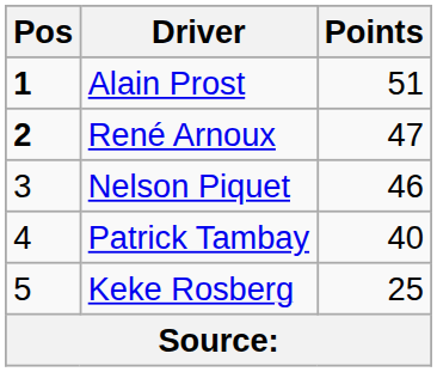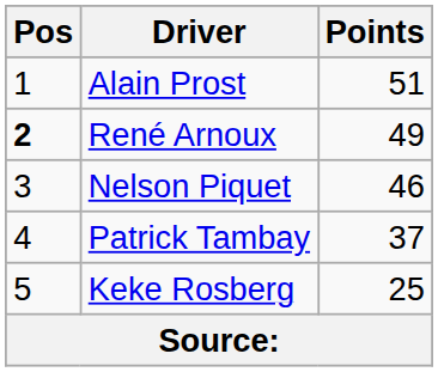Alain Prost | Pos: bold -> normal
René Arnoux | Points: 47 -> 49
Patrick Tambay | Points: 40 -> 37
